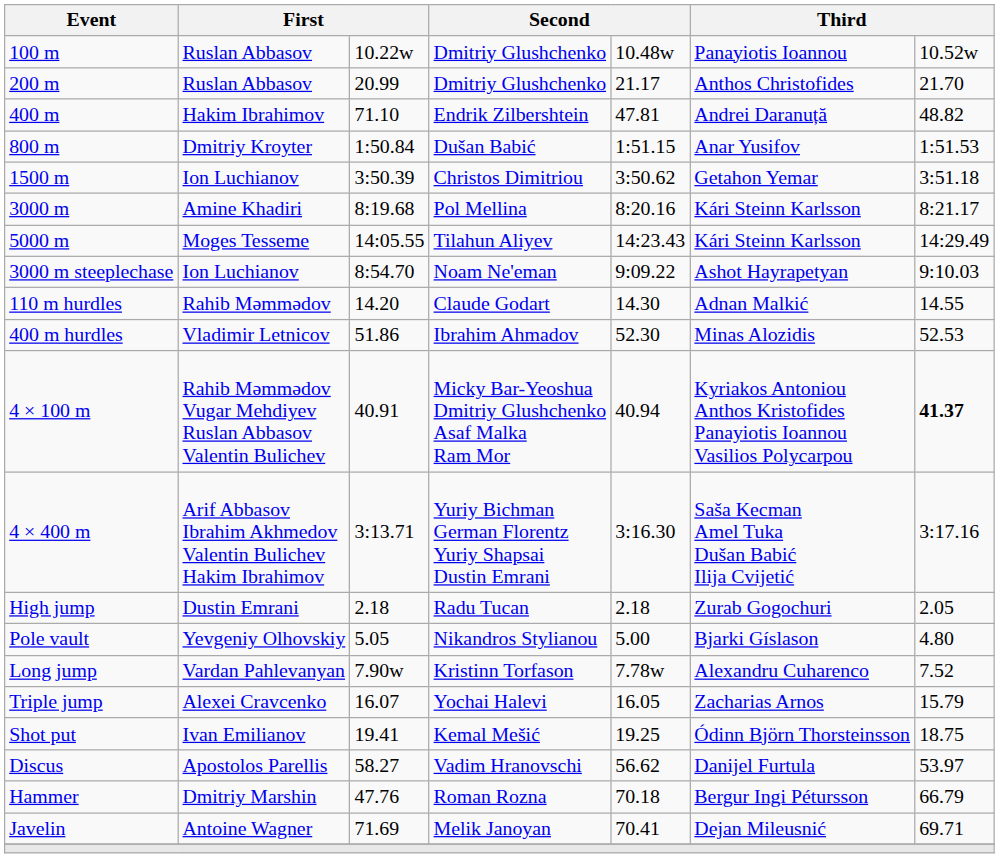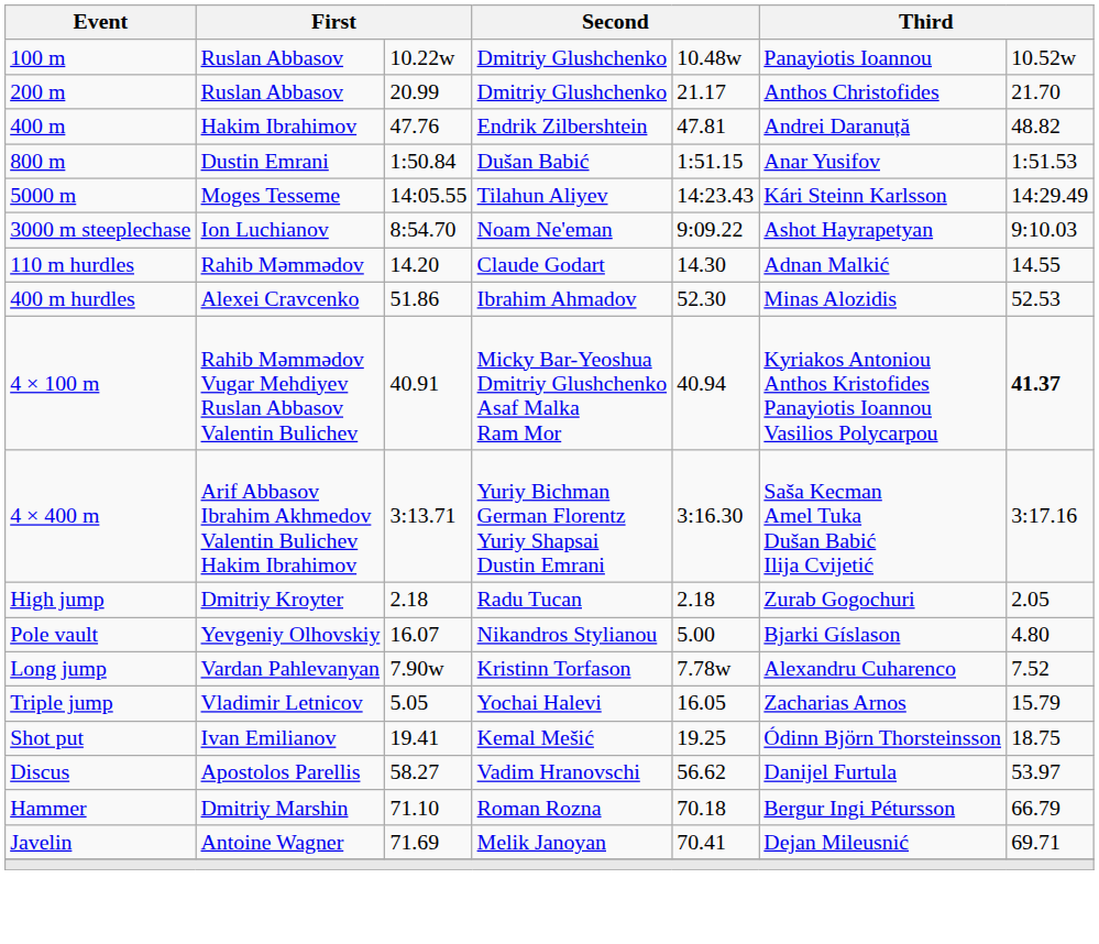400 m | column 3: 71.10 -> 47.76
800 m | column 2: Dmitriy Kroyter -> Dustin Emrani
- row: 1500 m | Ion Luchianov | 3:50.39 | Christos Dimitriou | 3:50.62 | Getahon Yemar | 3:51.18
- row: 3000 m | Amine Khadiri | 8:19.68 | Pol Mellina | 8:20.16 | Kári Steinn Karlsson | 8:21.17
400 m hurdles | column 2: Vladimir Letnicov -> Alexei Cravcenko
High jump | column 2: Dustin Emrani -> Dmitriy Kroyter
Pole vault | column 3: 5.05 -> 16.07
Triple jump | column 2: Alexei Cravcenko -> Vladimir Letnicov
Triple jump | column 3: 16.07 -> 5.05
Hammer | column 3: 47.76 -> 71.10
